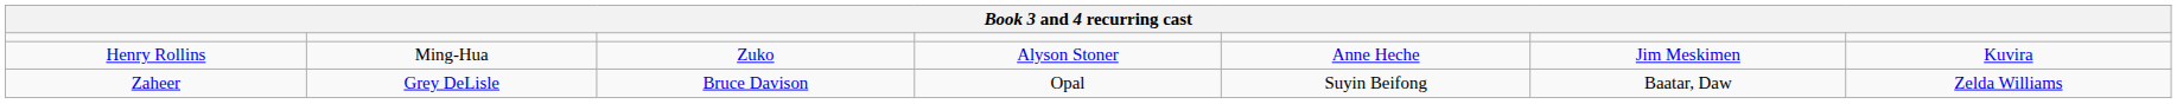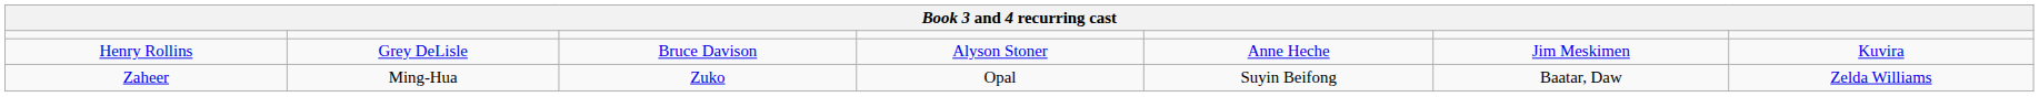Henry Rollins | column 2: Ming-Hua -> Grey DeLisle
Henry Rollins | column 3: Zuko -> Bruce Davison
Zaheer | column 2: Grey DeLisle -> Ming-Hua
Zaheer | column 3: Bruce Davison -> Zuko
